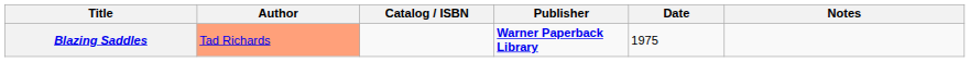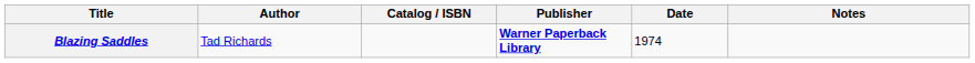Blazing Saddles | Author: lightsalmon background -> no background
Blazing Saddles | Date: 1975 -> 1974
